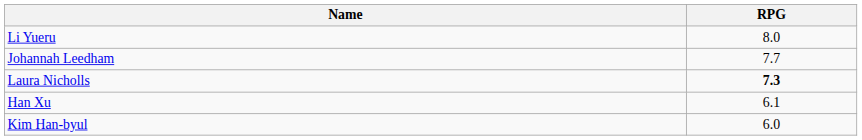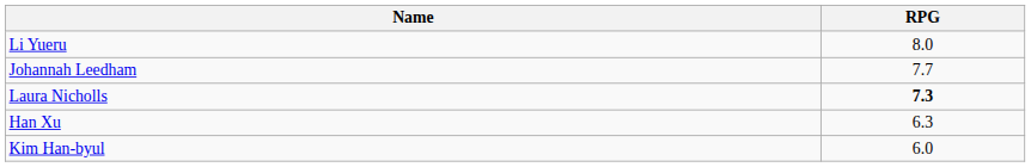Han Xu | RPG: 6.1 -> 6.3
